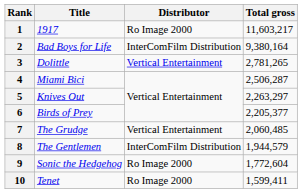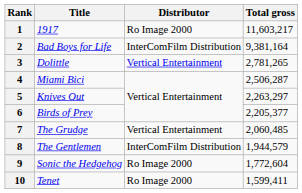2 | Total gross: 9,380,164 -> 9,381,164
